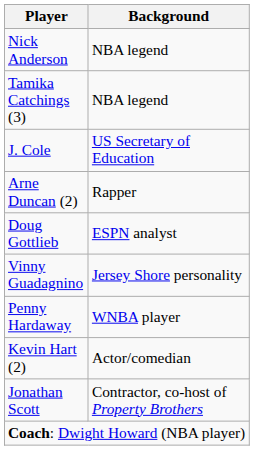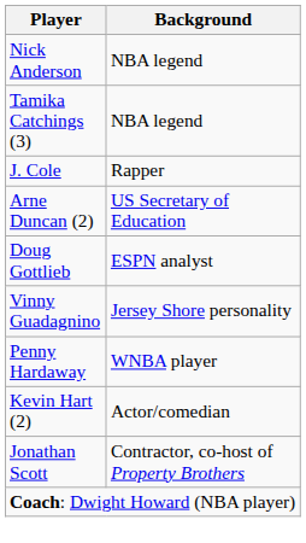J. Cole | Background: US Secretary of Education -> Rapper
Arne Duncan (2) | Background: Rapper -> US Secretary of Education
